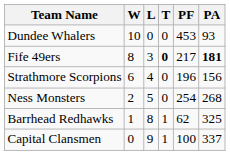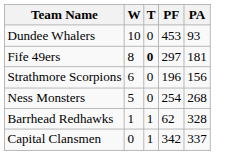- column: L | 0 | 3 | 4 | 5 | 8 | 9
Fife 49ers | PF: 217 -> 297
Fife 49ers | PA: bold -> normal
Ness Monsters | W: 2 -> 5
Barrhead Redhawks | PA: 325 -> 328
Capital Clansmen | PF: 100 -> 342
